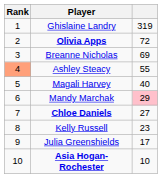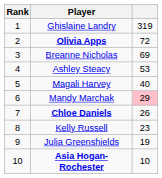Ashley Steacy | Rank: lightsalmon background -> no background
Ashley Steacy | column 3: 55 -> 53
Chloe Daniels | column 3: 27 -> 26
Julia Greenshields | column 3: 17 -> 19
